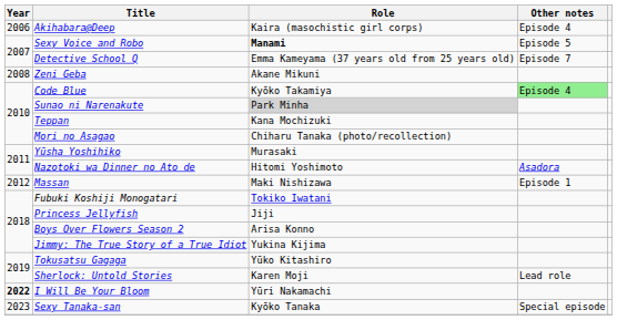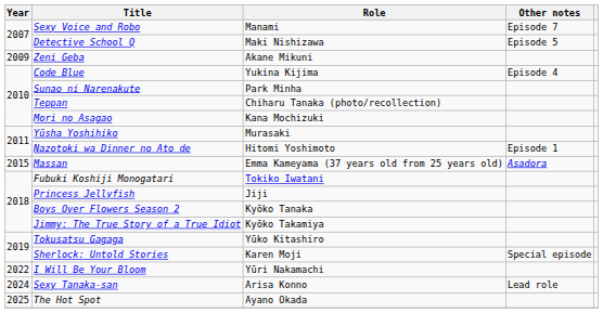- row: 2006 | Akihabara@Deep | Kaira (masochistic girl corps) | Episode 4
Sexy Voice and Robo | Role: bold -> normal
Sexy Voice and Robo | Other notes: Episode 5 -> Episode 7
Detective School Q | Role: Emma Kameyama (37 years old from 25 years old) -> Maki Nishizawa
Detective School Q | Other notes: Episode 7 -> Episode 5
Zeni Geba | Year: 2008 -> 2009
Code Blue | Role: Kyōko Takamiya -> Yukina Kijima
Code Blue | Other notes: lightgreen background -> no background
Sunao ni Narenakute | Role: lightgrey background -> no background
Teppan | Role: Kana Mochizuki -> Chiharu Tanaka (photo/recollection)
Mori no Asagao | Role: Chiharu Tanaka (photo/recollection) -> Kana Mochizuki
Nazotoki wa Dinner no Ato de | Other notes: Asadora -> Episode 1
Massan | Year: 2012 -> 2015
Massan | Role: Maki Nishizawa -> Emma Kameyama (37 years old from 25 years old)
Massan | Other notes: Episode 1 -> Asadora
Boys Over Flowers Season 2 | Role: Arisa Konno -> Kyōko Tanaka
Jimmy: The True Story of a True Idiot | Role: Yukina Kijima -> Kyōko Takamiya
Sherlock: Untold Stories | Other notes: Lead role -> Special episode
I Will Be Your Bloom | Year: bold -> normal
Sexy Tanaka-san | Year: 2023 -> 2024
Sexy Tanaka-san | Role: Kyōko Tanaka -> Arisa Konno
Sexy Tanaka-san | Other notes: Special episode -> Lead role
+ row: 2025 | The Hot Spot | Ayano Okada
